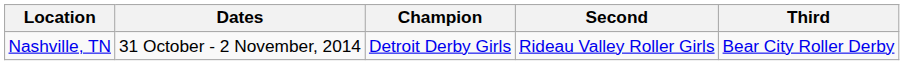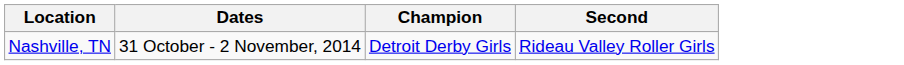- column: Third | Bear City Roller Derby
